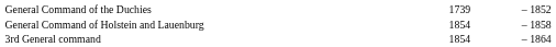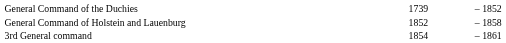General Command of Holstein and Lauenburg | column 3: 1854 -> 1852
3rd General command | column 5: 1864 -> 1861
